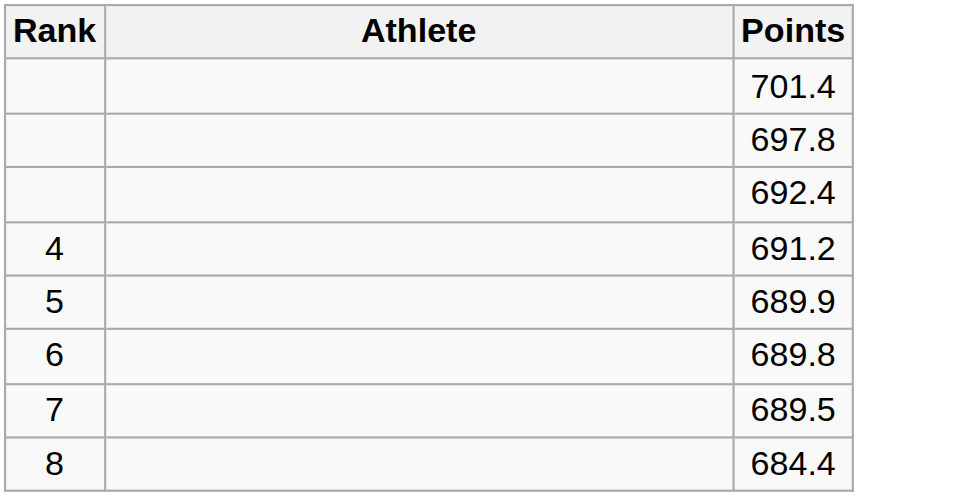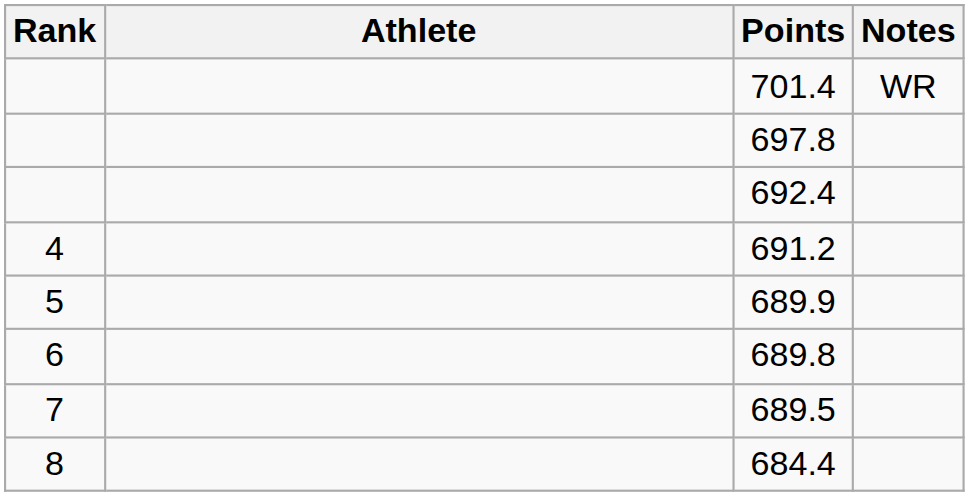+ column: Notes | WR
